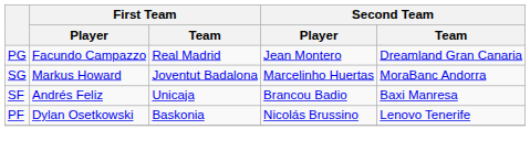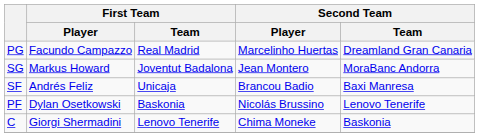PG | Second Team / Player: Jean Montero -> Marcelinho Huertas
SG | Second Team / Player: Marcelinho Huertas -> Jean Montero
+ row: C | Giorgi Shermadini | Lenovo Tenerife | Chima Moneke | Baskonia
